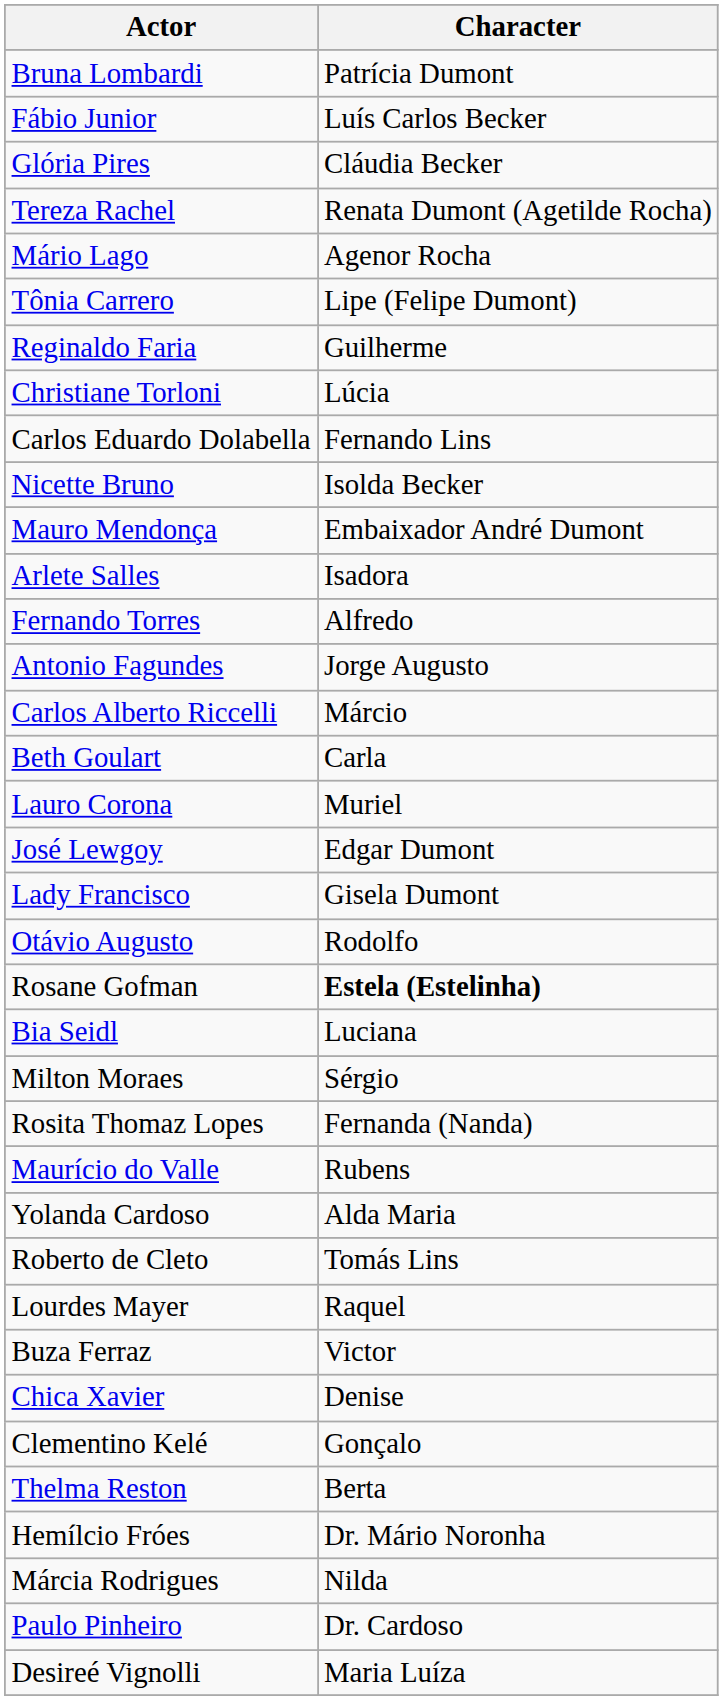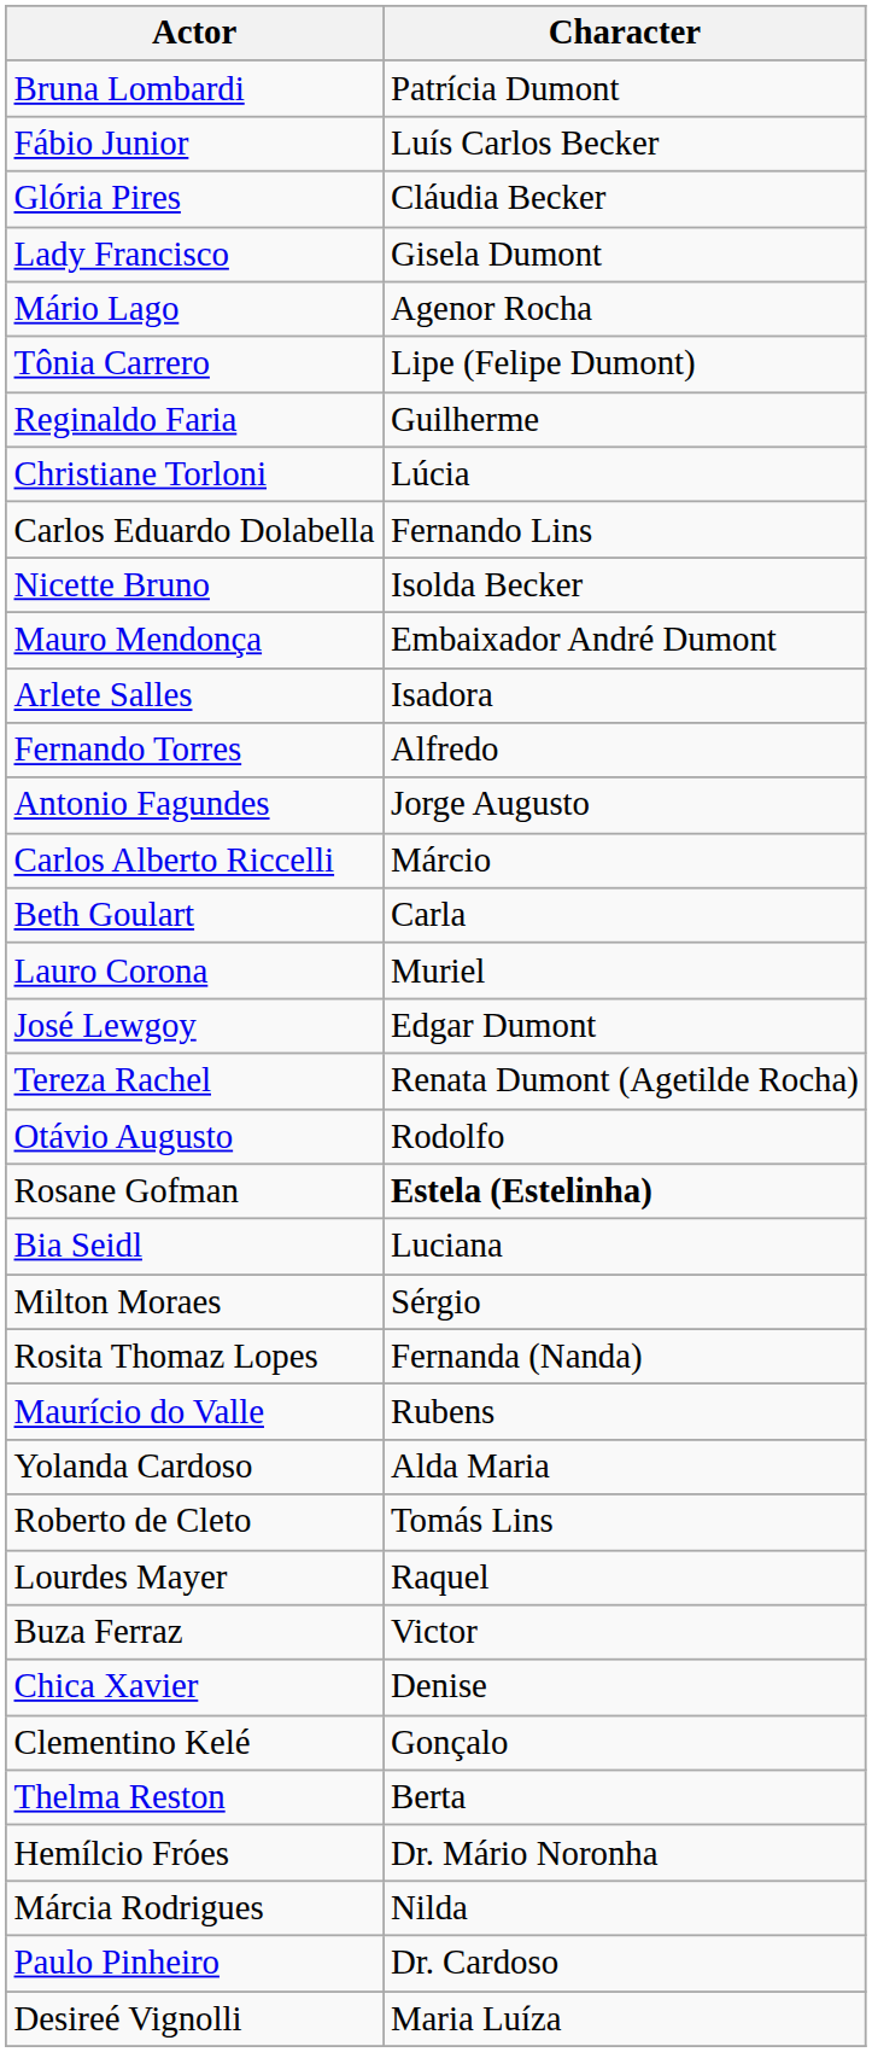rows swapped: Tereza Rachel <-> Lady Francisco
